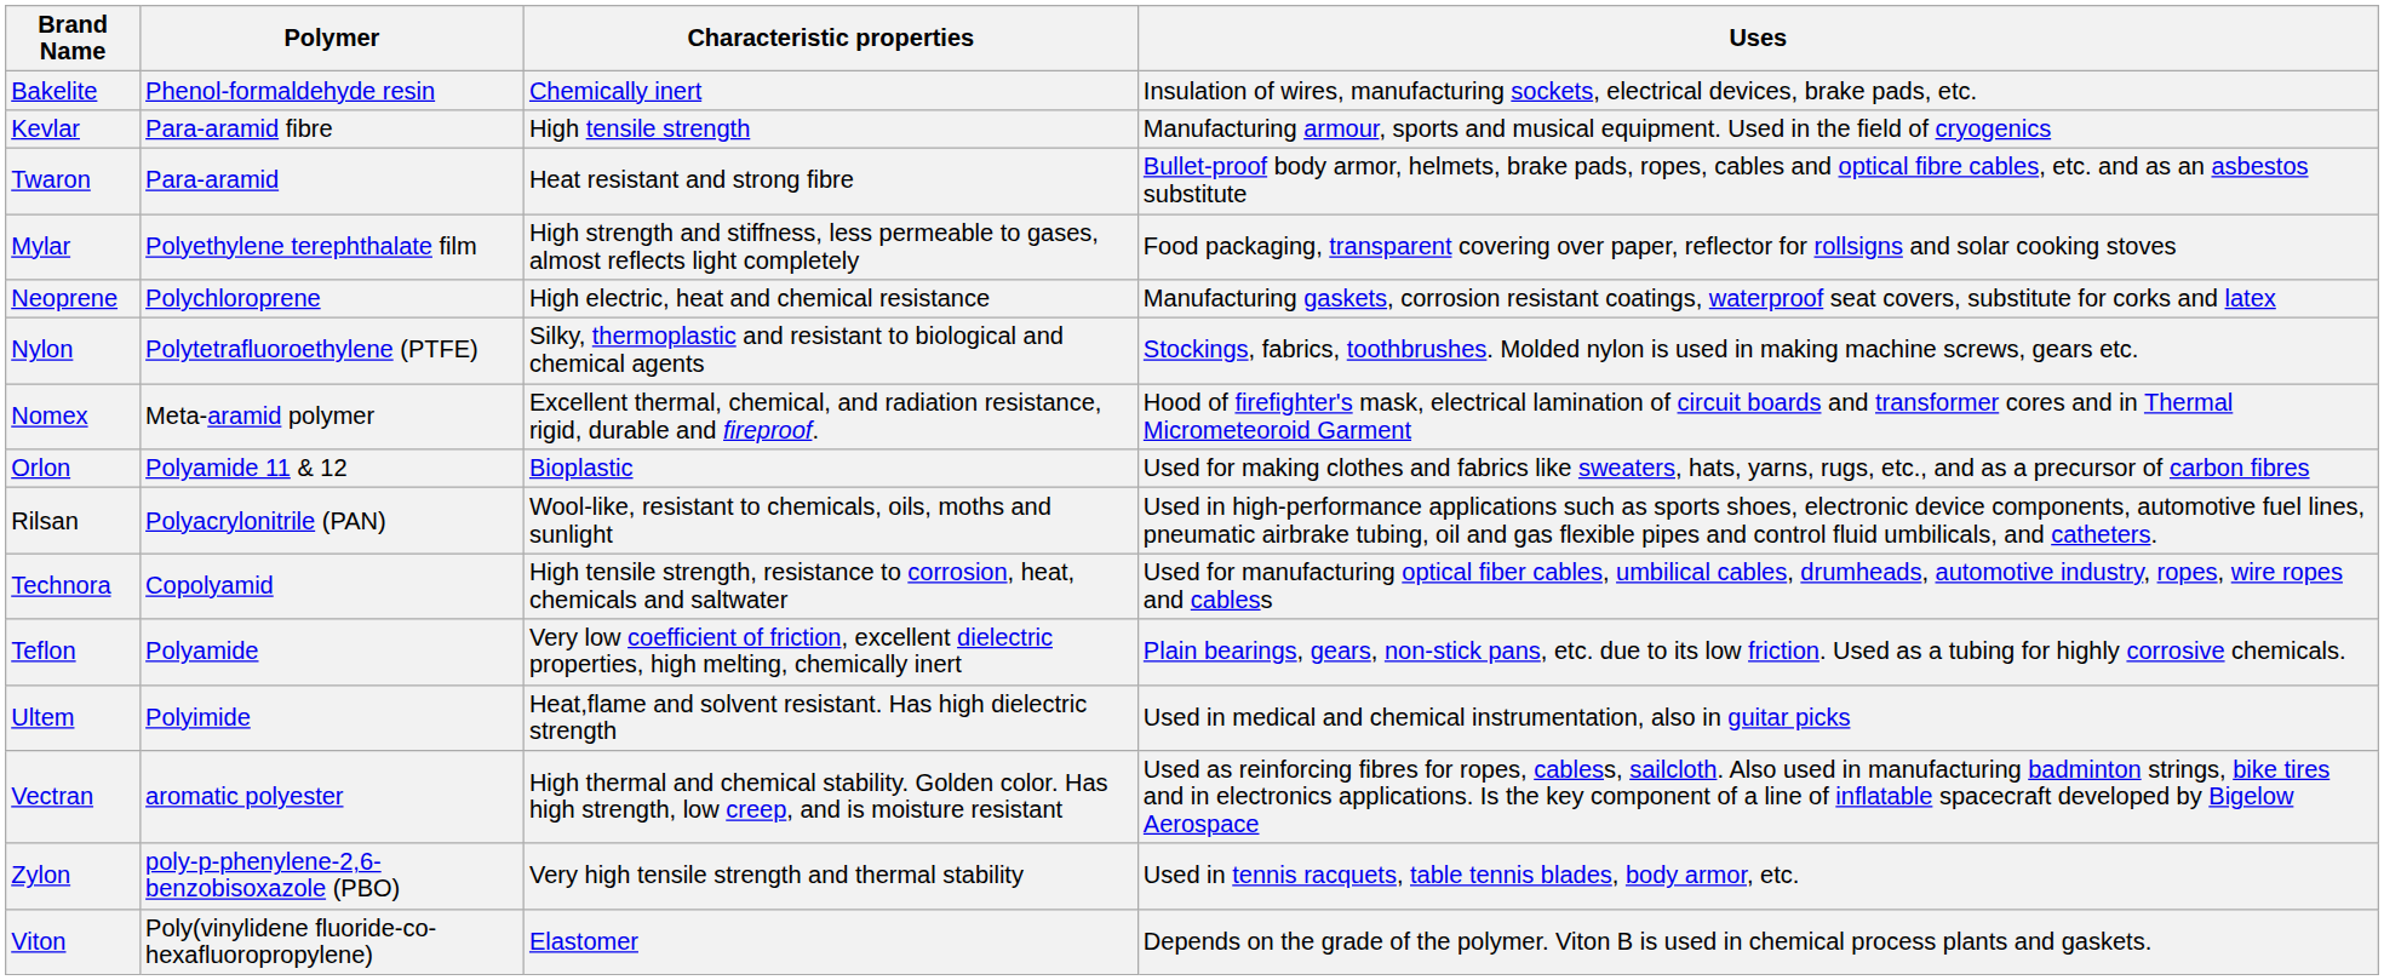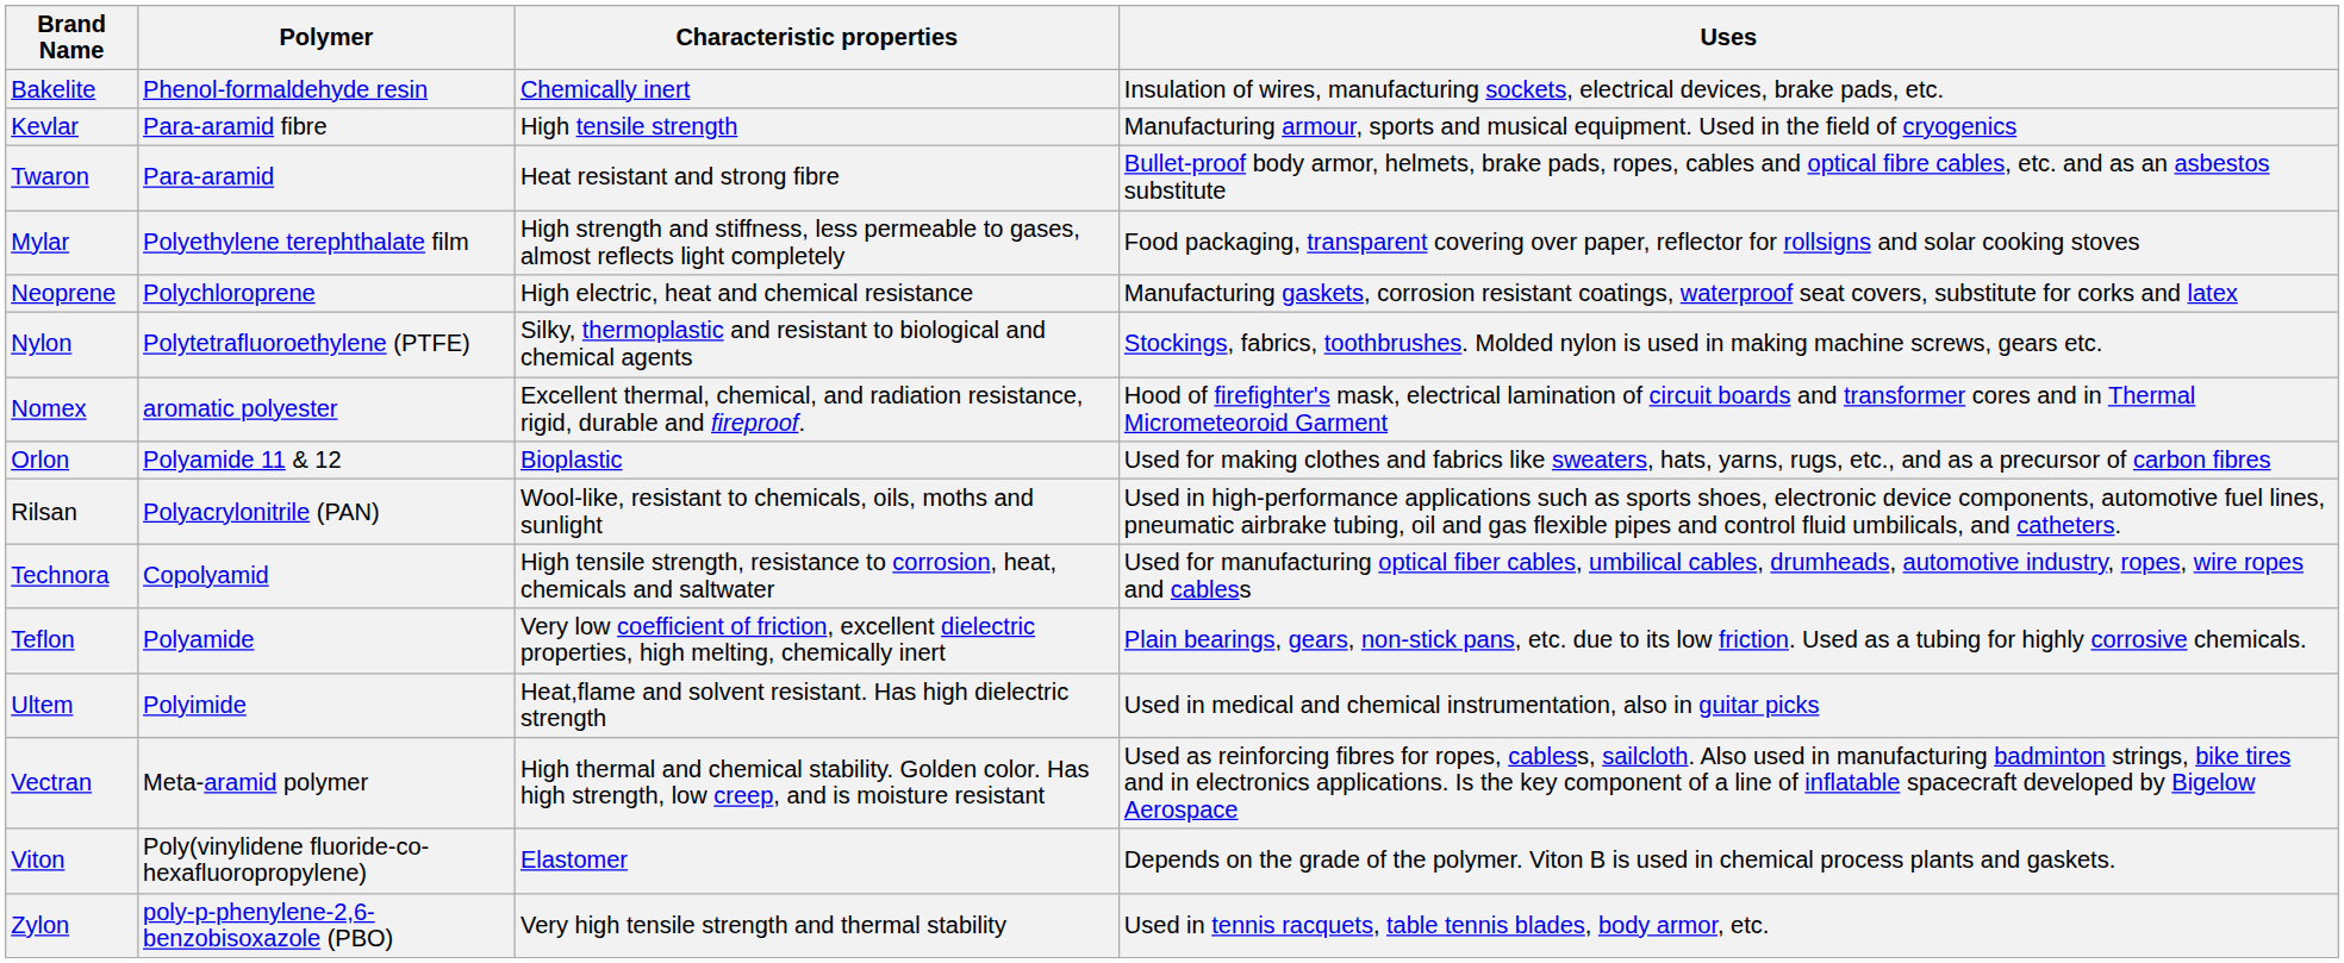Nomex | Polymer: Meta-aramid polymer -> aromatic polyester
Vectran | Polymer: aromatic polyester -> Meta-aramid polymer
rows swapped: Viton <-> Zylon
